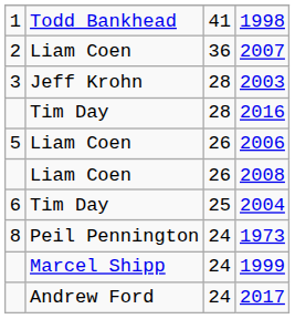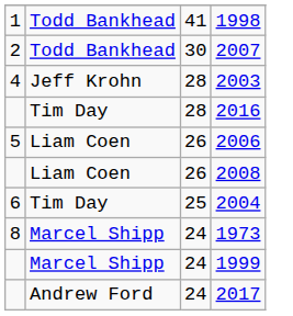2007 | column 2: Liam Coen -> Todd Bankhead
2007 | column 3: 36 -> 30
2003 | column 1: 3 -> 4
1973 | column 2: Peil Pennington -> Marcel Shipp
